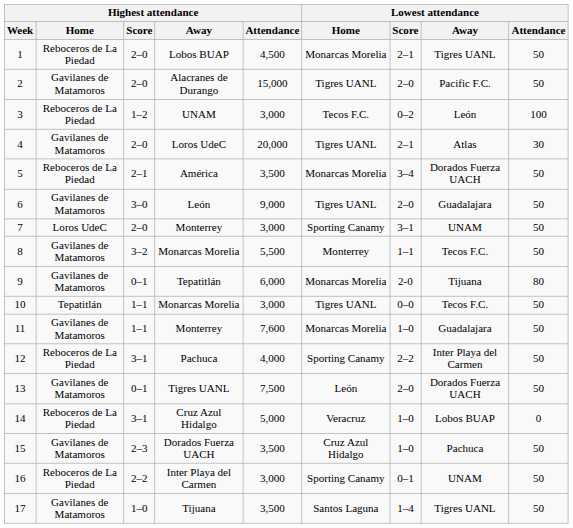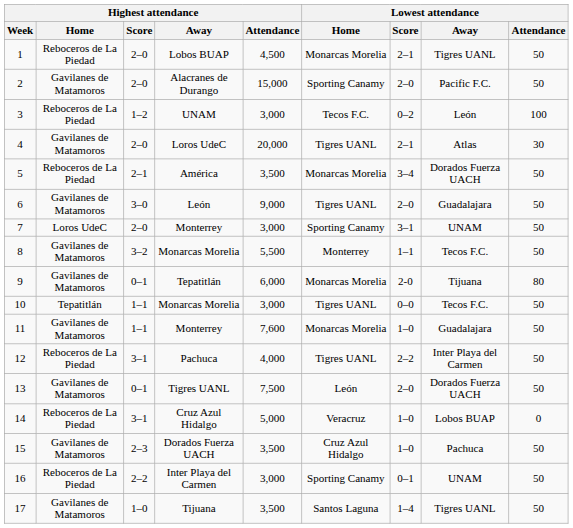2 | Lowest attendance / Home: Tigres UANL -> Sporting Canamy
12 | Lowest attendance / Home: Sporting Canamy -> Tigres UANL
